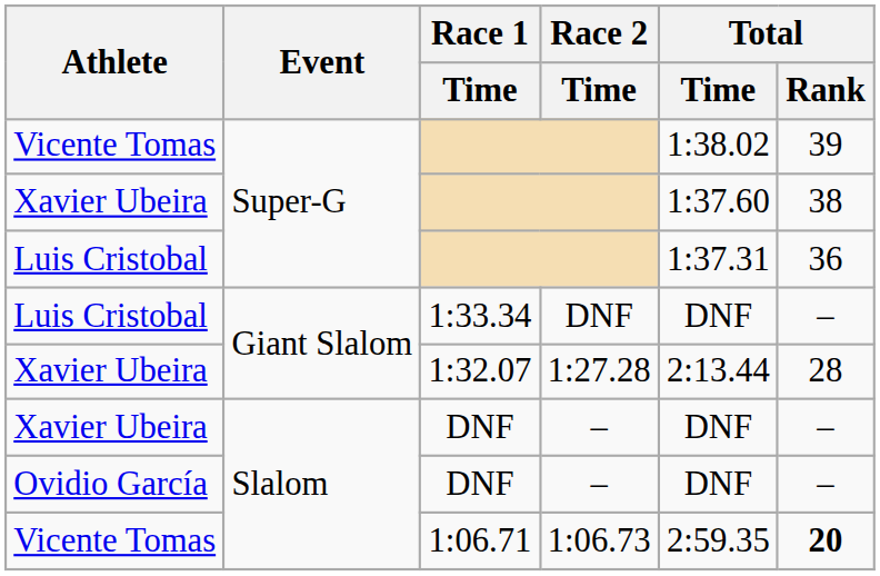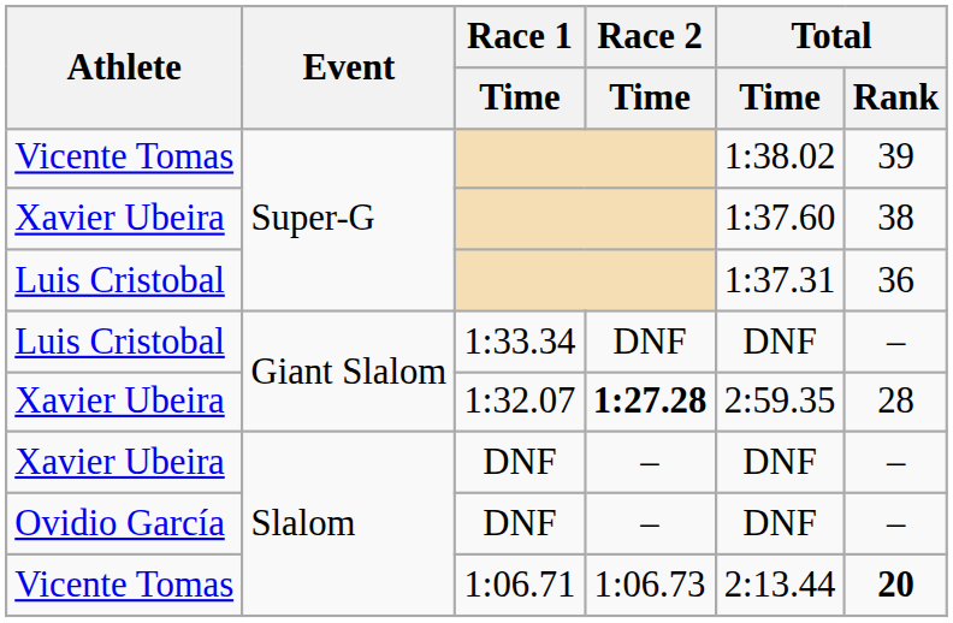1:32.07 | Race 2 / Time: normal -> bold
1:32.07 | Total / Time: 2:13.44 -> 2:59.35
1:06.71 | Total / Time: 2:59.35 -> 2:13.44
